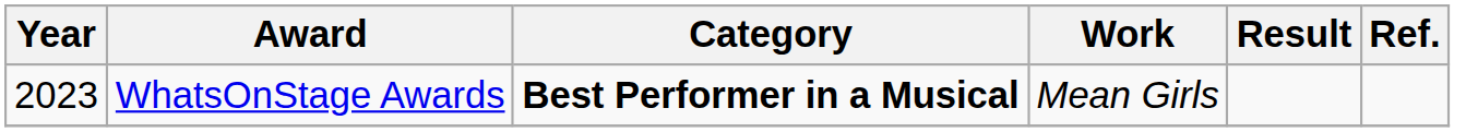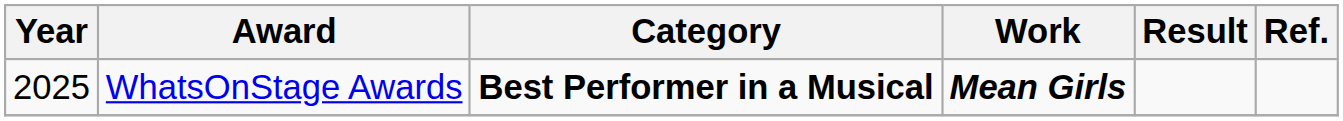WhatsOnStage Awards | Year: 2023 -> 2025
WhatsOnStage Awards | Work: normal -> bold
